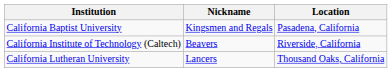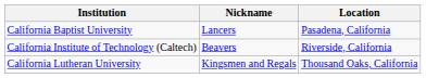California Baptist University | Nickname: Kingsmen and Regals -> Lancers
California Lutheran University | Nickname: Lancers -> Kingsmen and Regals
